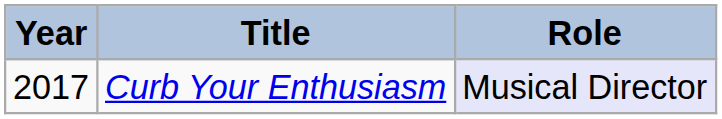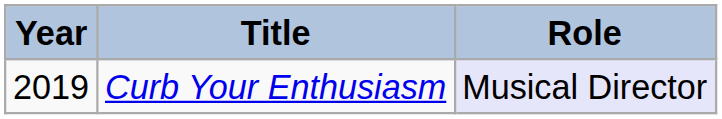Curb Your Enthusiasm | Year: 2017 -> 2019
